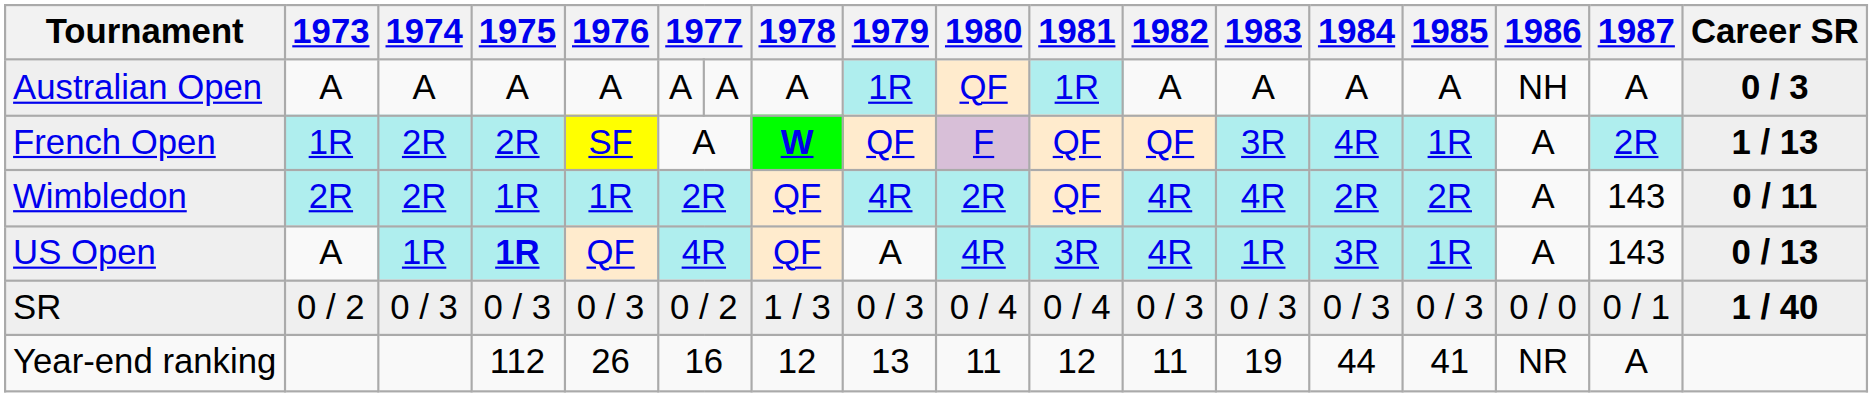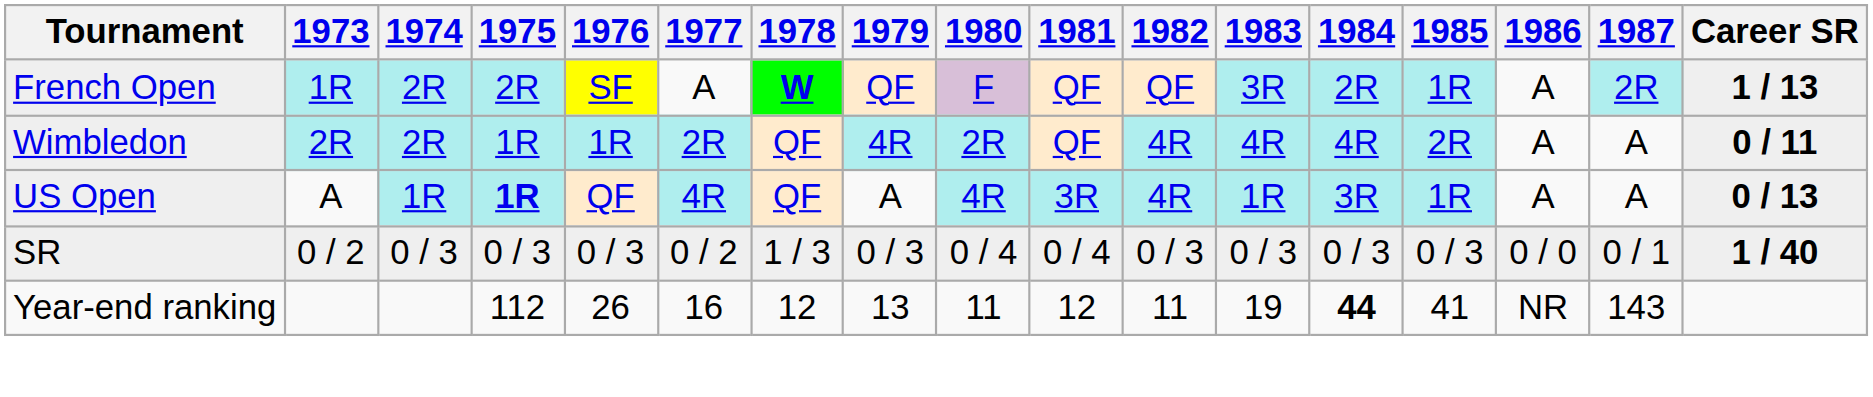- row: Australian Open | A | A | A | A | A | A | A | 1R | QF | 1R | A | A | A | A | NH | A | 0 / 3
French Open | 1984: 4R -> 2R
Wimbledon | 1984: 2R -> 4R
Wimbledon | 1987: 143 -> A
US Open | 1987: 143 -> A
Year-end ranking | 1984: normal -> bold
Year-end ranking | 1987: A -> 143
